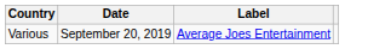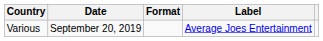+ column: Format
